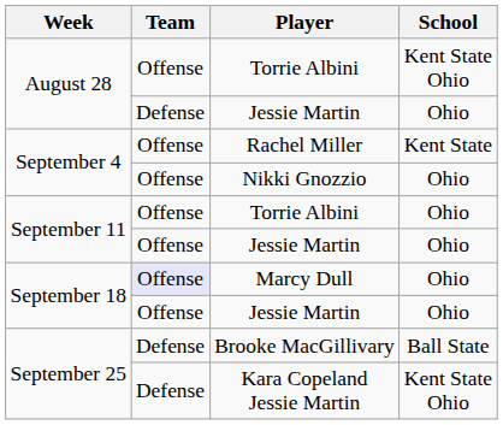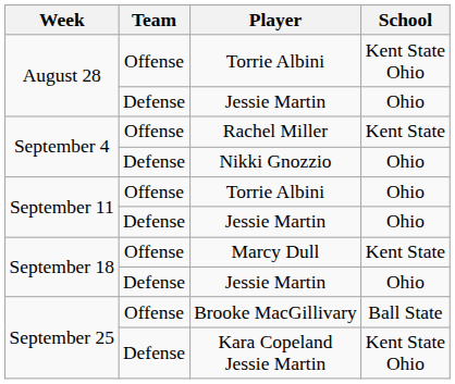Nikki Gnozzio | Team: Offense -> Defense
September 11 / Jessie Martin | Team: Offense -> Defense
Marcy Dull | Team: lavender background -> no background
Marcy Dull | School: Ohio -> Kent State
September 18 / Jessie Martin | Team: Offense -> Defense
Brooke MacGillivary | Team: Defense -> Offense
